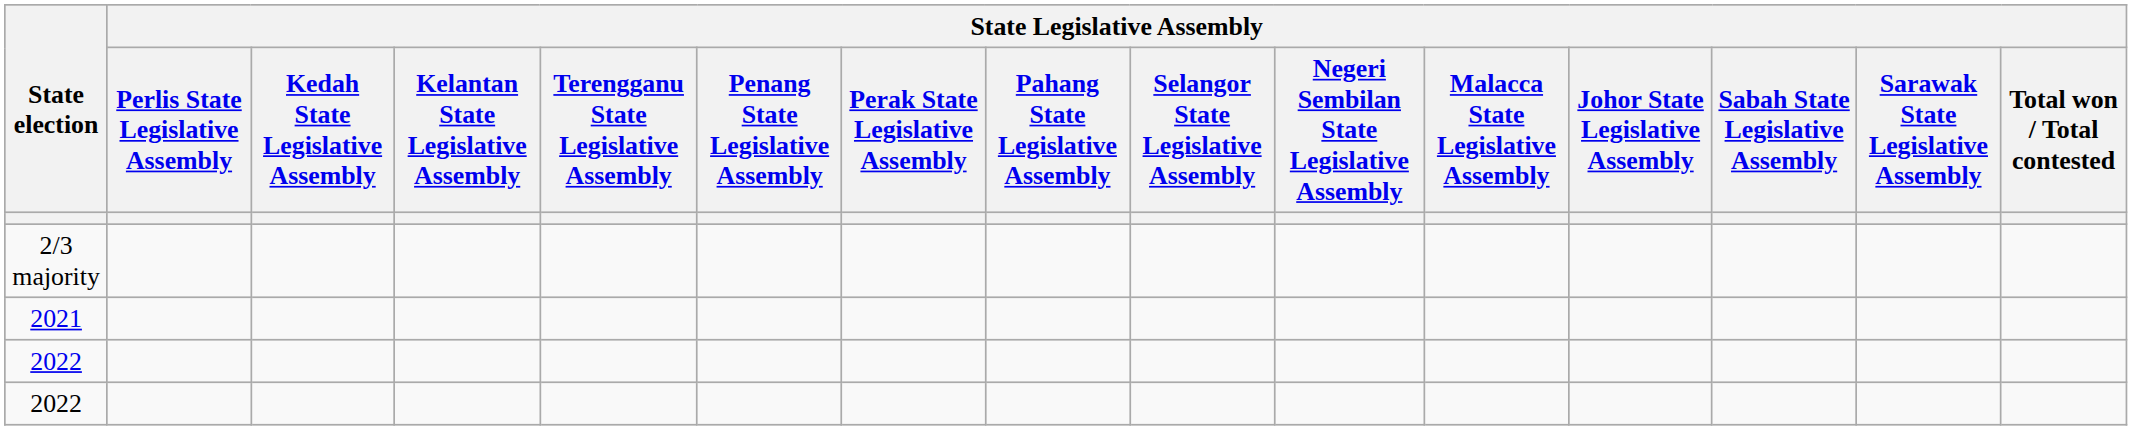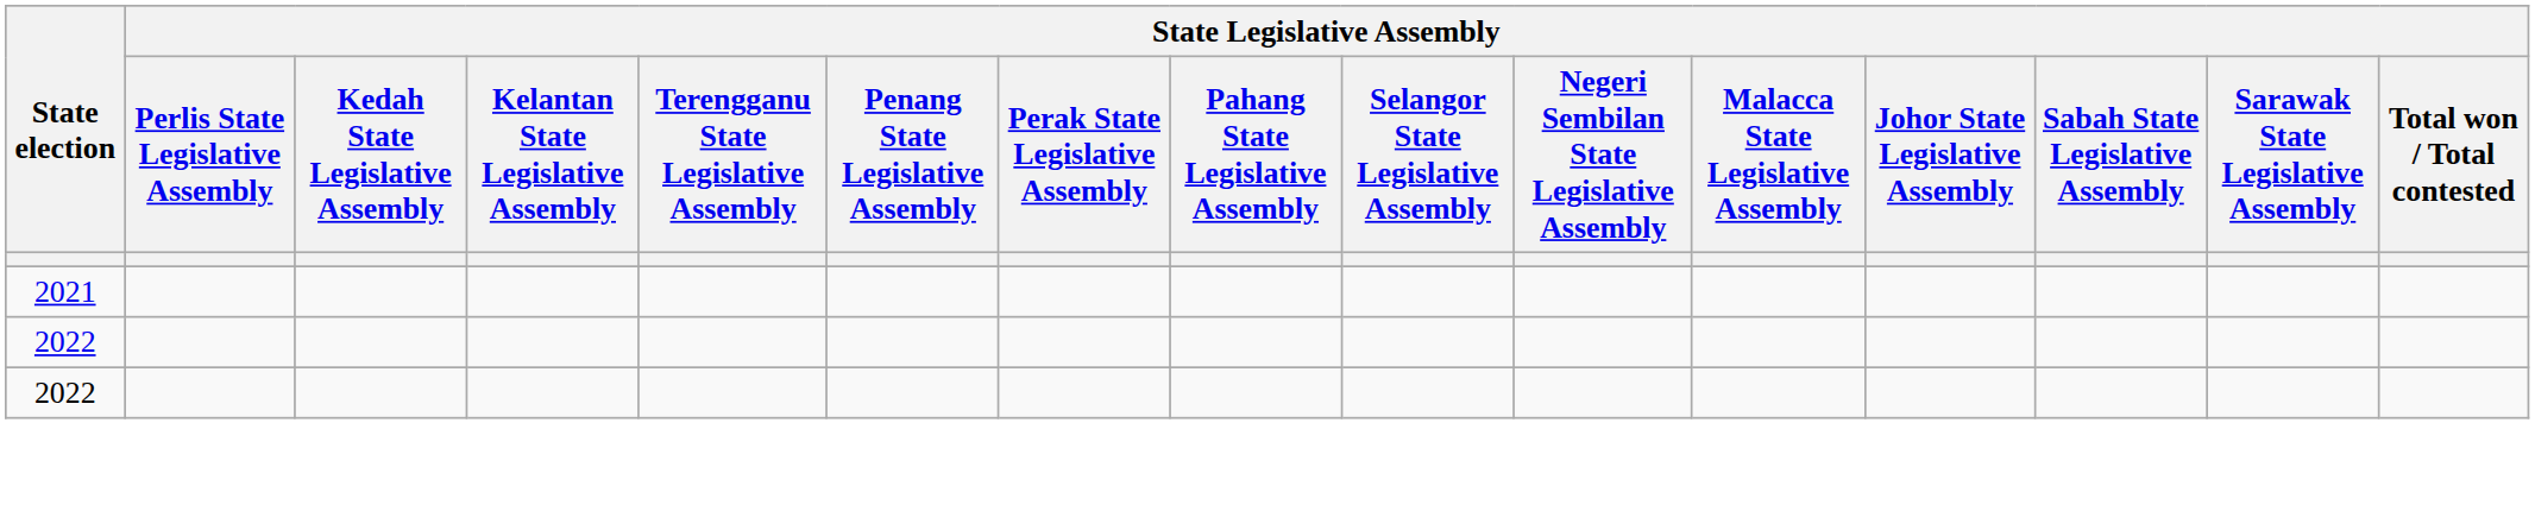- row: 2/3 majority
